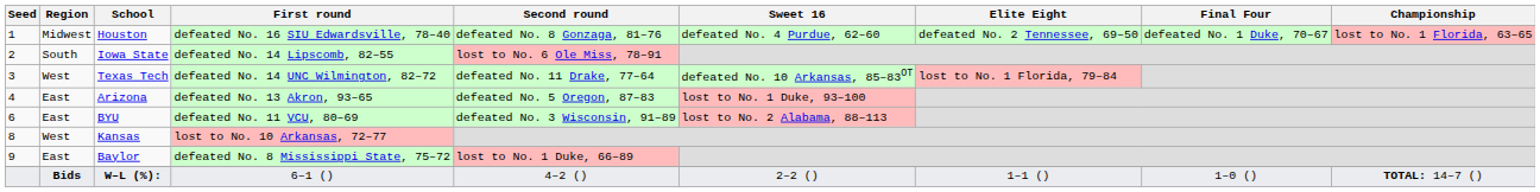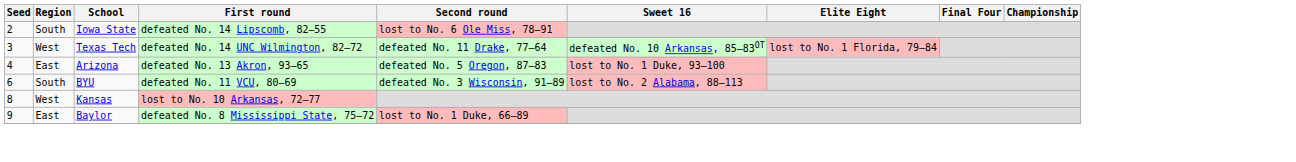- row: 1 | Midwest | Houston | defeated No. 16 SIU Edwardsville, 78–40 | defeated No. 8 Gonzaga, 81–76 | defeated No. 4 Purdue, 62–60 | defeated No. 2 Tennessee, 69–50 | defeated No. 1 Duke, 70–67 | lost to No. 1 Florida, 63–65
BYU | Region: East -> South
- row: Bids | W–L (%): | 6–1 () | 4–2 () | 2–2 () | 1–1 () | 1–0 () | TOTAL: 14–7 ()
